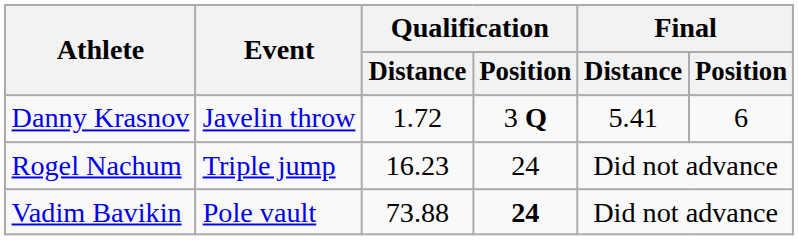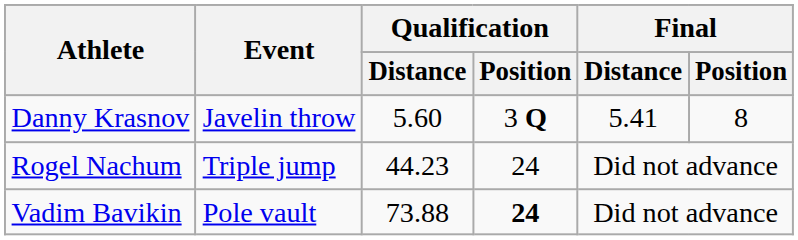Danny Krasnov | Qualification / Distance: 1.72 -> 5.60
Danny Krasnov | Final / Position: 6 -> 8
Rogel Nachum | Qualification / Distance: 16.23 -> 44.23
